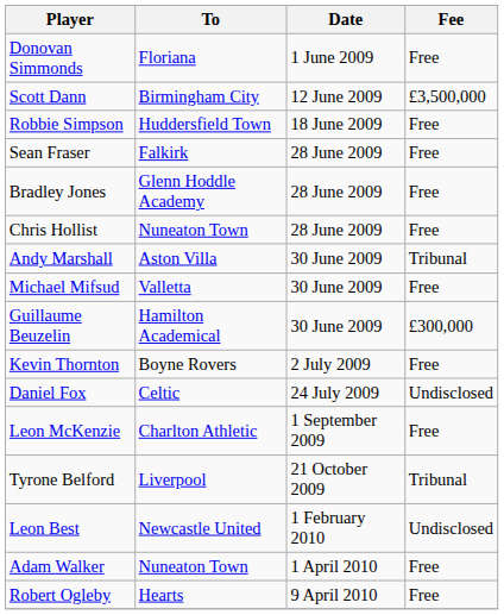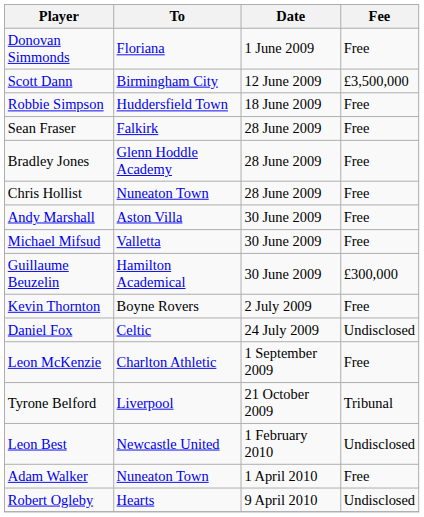Andy Marshall | Fee: Tribunal -> Free
Robert Ogleby | Fee: Free -> Undisclosed
